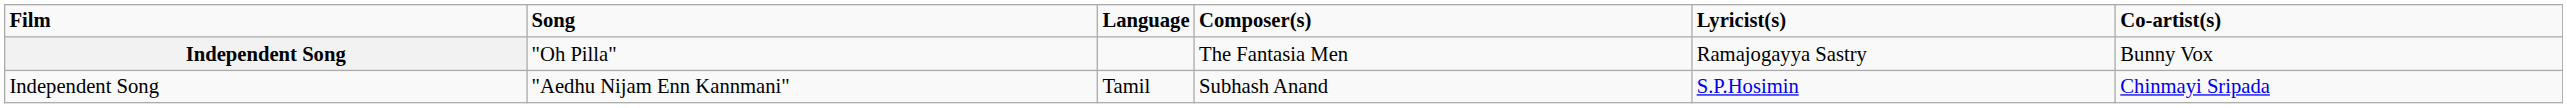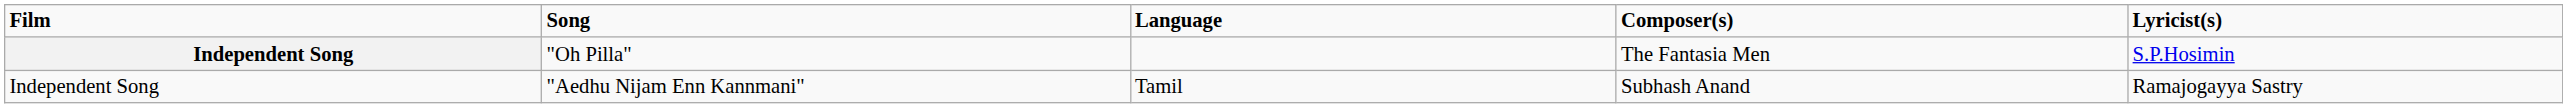- column: Co-artist(s) | Bunny Vox | Chinmayi Sripada
"Oh Pilla" | Lyricist(s): Ramajogayya Sastry -> S.P.Hosimin
"Aedhu Nijam Enn Kannmani" | Lyricist(s): S.P.Hosimin -> Ramajogayya Sastry
